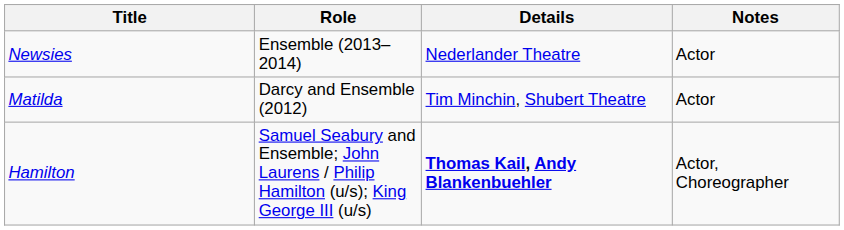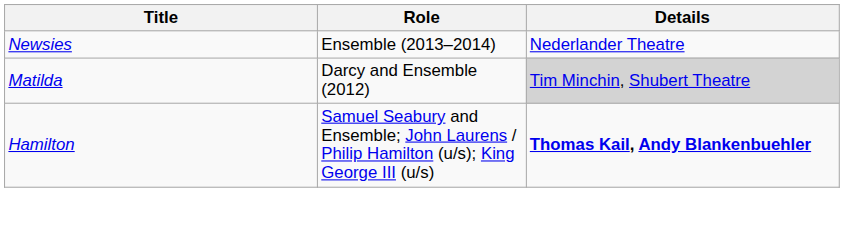- column: Notes | Actor | Actor | Actor, Choreographer
Matilda | Details: no background -> lightgrey background
